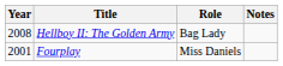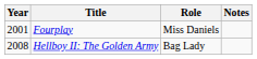rows swapped: Fourplay <-> Hellboy II: The Golden Army
